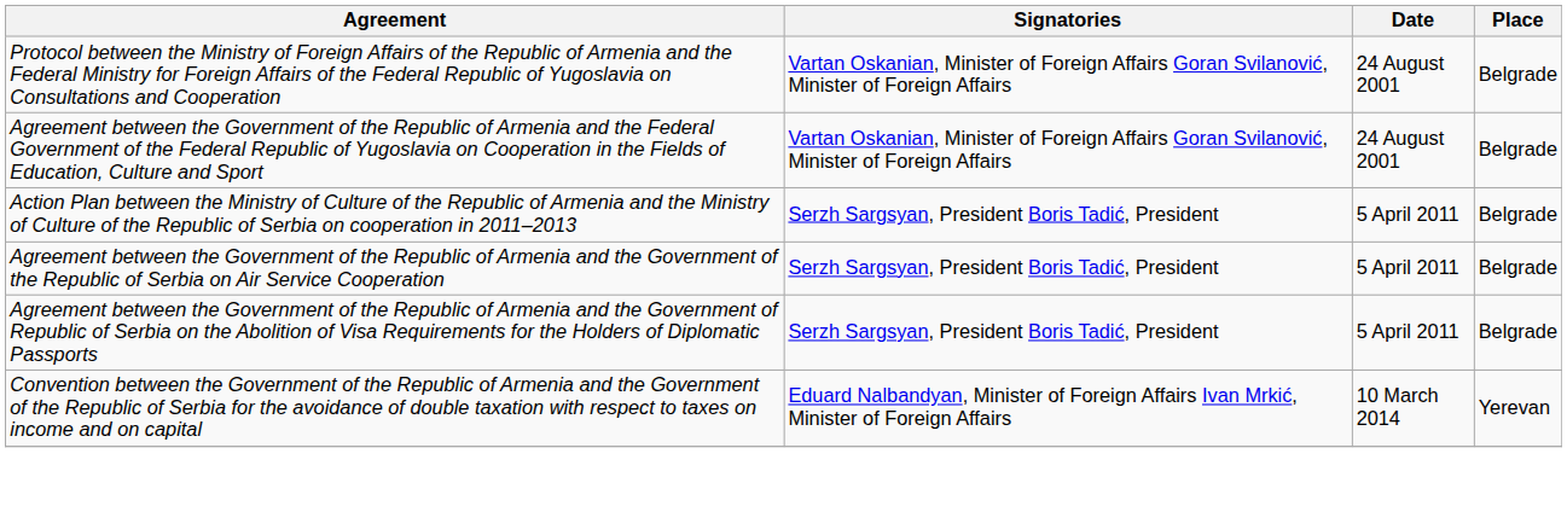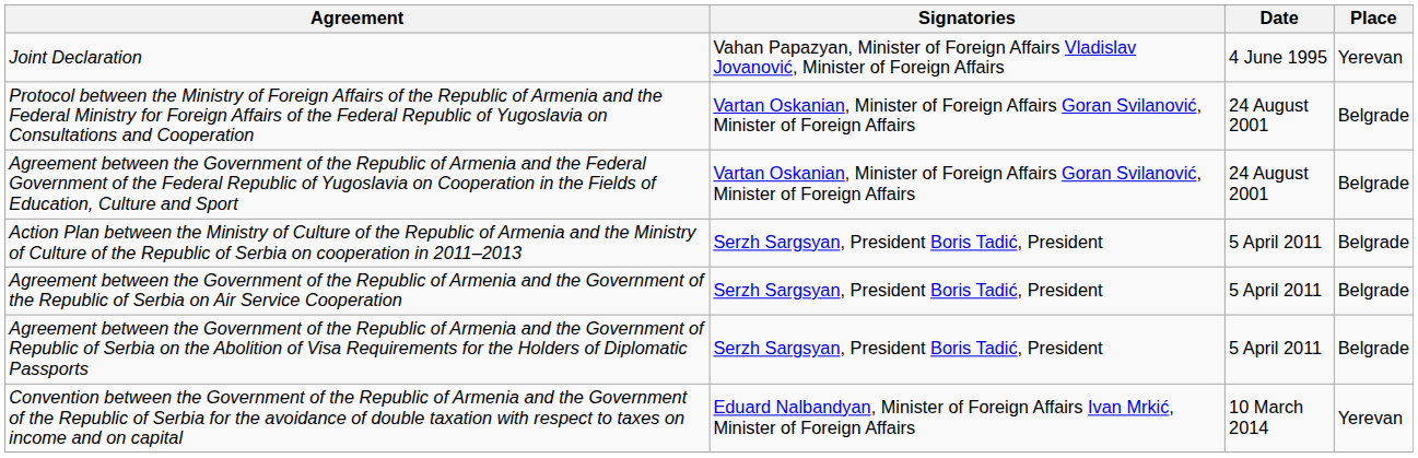+ row: Joint Declaration | Vahan Papazyan, Minister of Foreign Affairs Vladislav Jovanović, Minister of Foreign Affairs | 4 June 1995 | Yerevan
